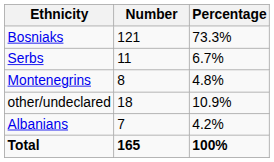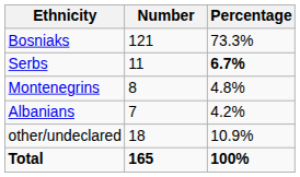Serbs | Percentage: normal -> bold
rows swapped: Albanians <-> other/undeclared
